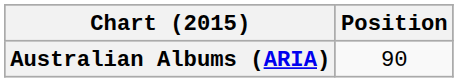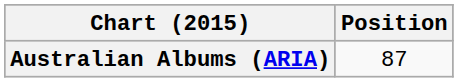Australian Albums (ARIA) | Position: 90 -> 87
